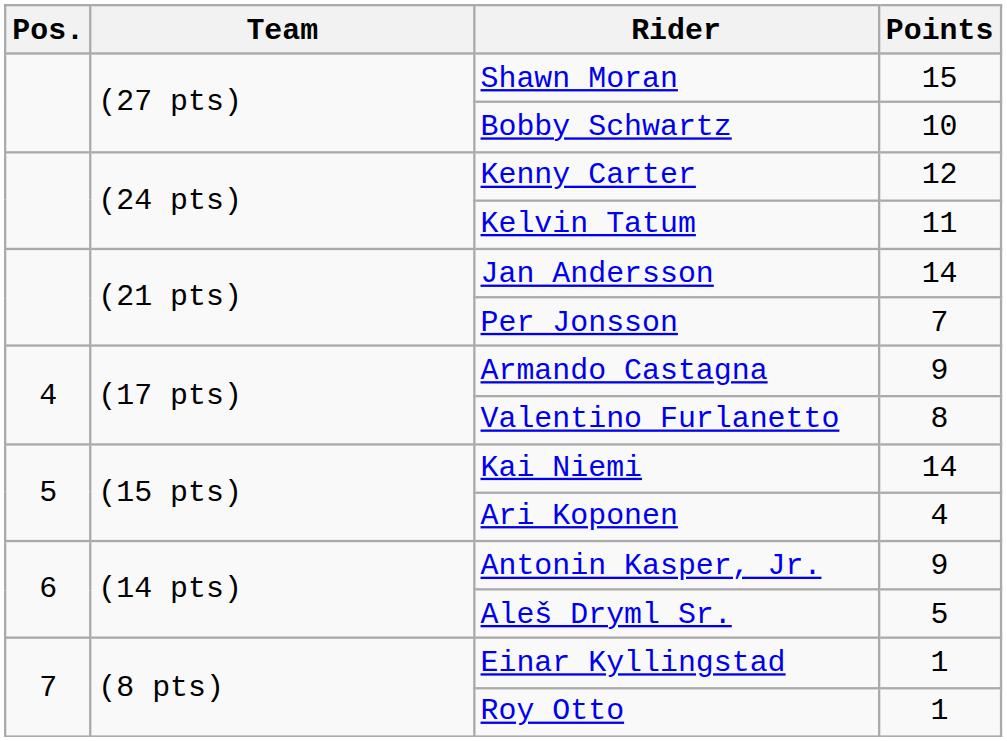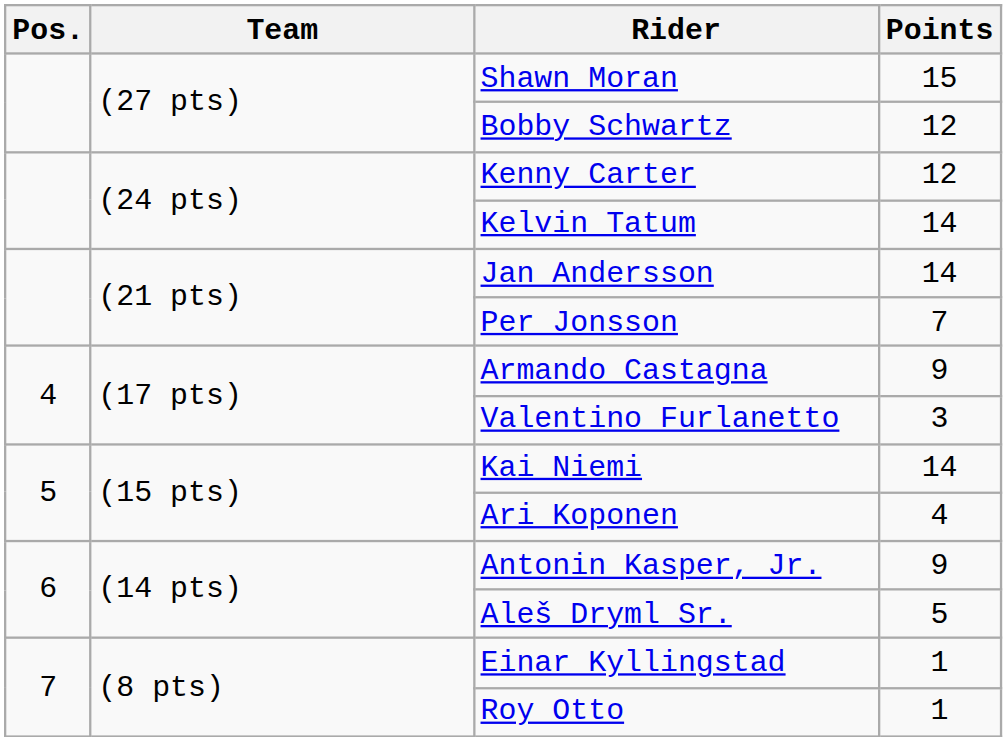Bobby Schwartz | Points: 10 -> 12
Kelvin Tatum | Points: 11 -> 14
Valentino Furlanetto | Points: 8 -> 3
